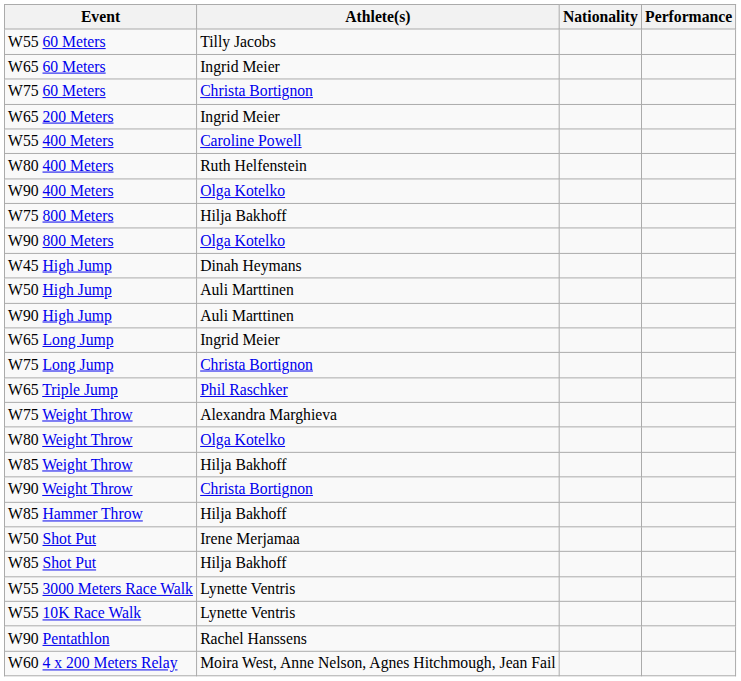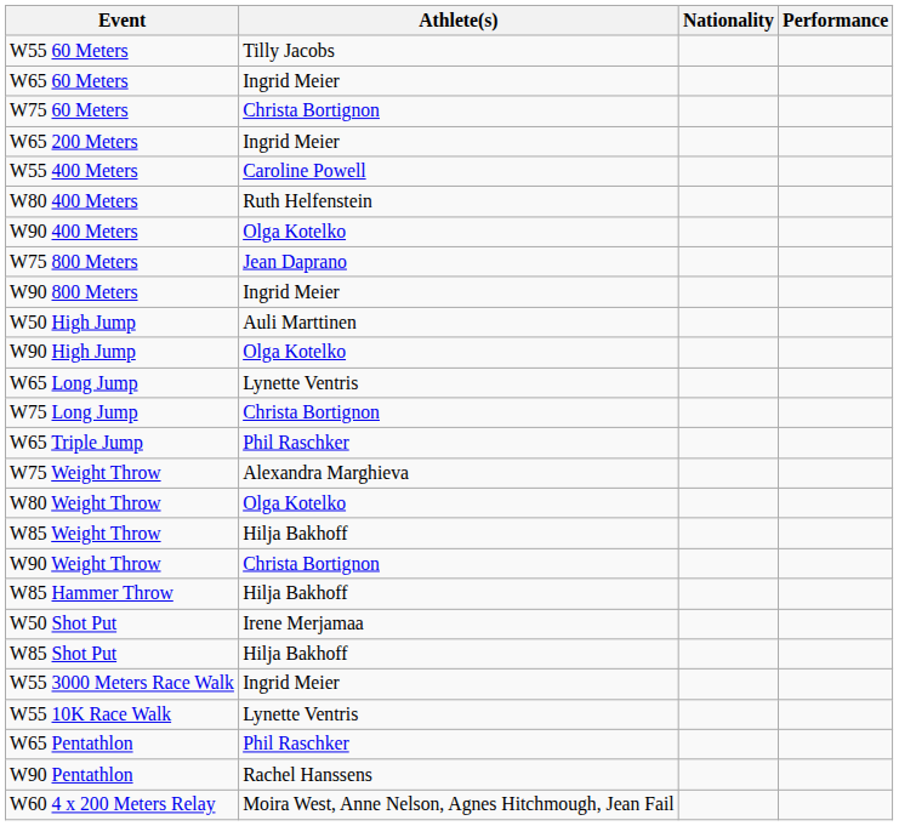W75 800 Meters | Athlete(s): Hilja Bakhoff -> Jean Daprano
W90 800 Meters | Athlete(s): Olga Kotelko -> Ingrid Meier
- row: W45 High Jump | Dinah Heymans
W90 High Jump | Athlete(s): Auli Marttinen -> Olga Kotelko
W65 Long Jump | Athlete(s): Ingrid Meier -> Lynette Ventris
W55 3000 Meters Race Walk | Athlete(s): Lynette Ventris -> Ingrid Meier
+ row: W65 Pentathlon | Phil Raschker
